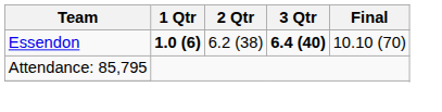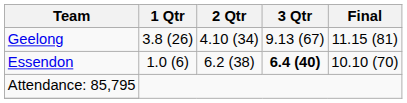+ row: Geelong | 3.8 (26) | 4.10 (34) | 9.13 (67) | 11.15 (81)
Essendon | 1 Qtr: bold -> normal
